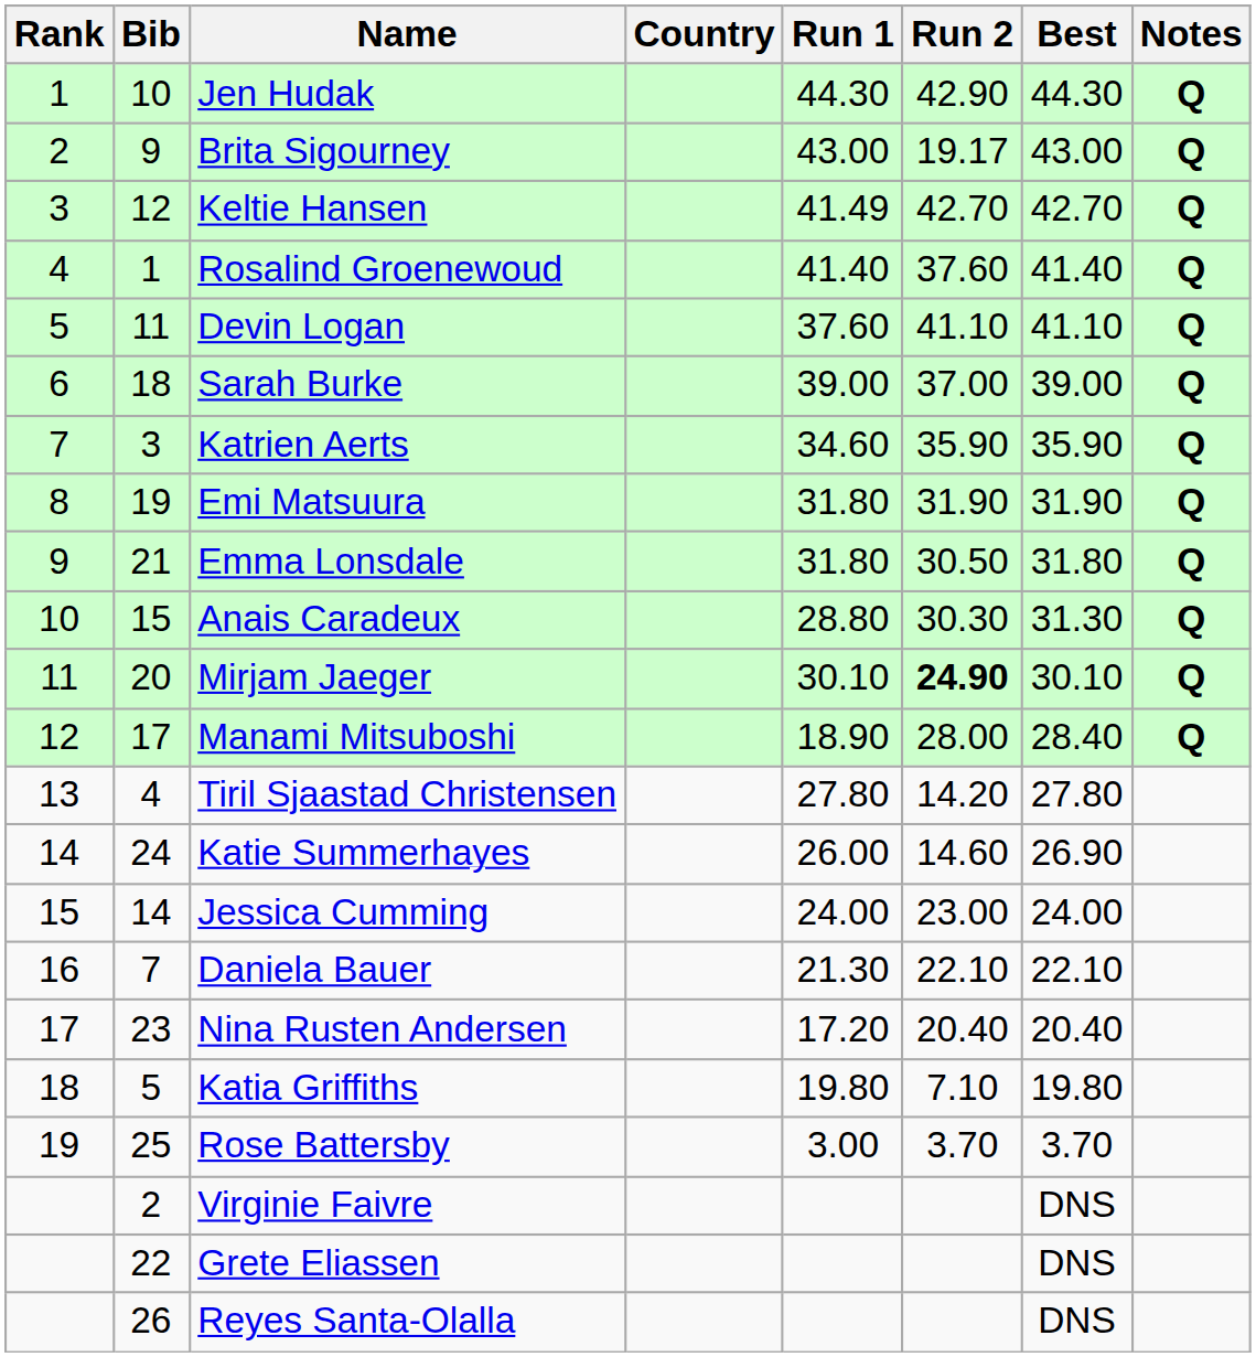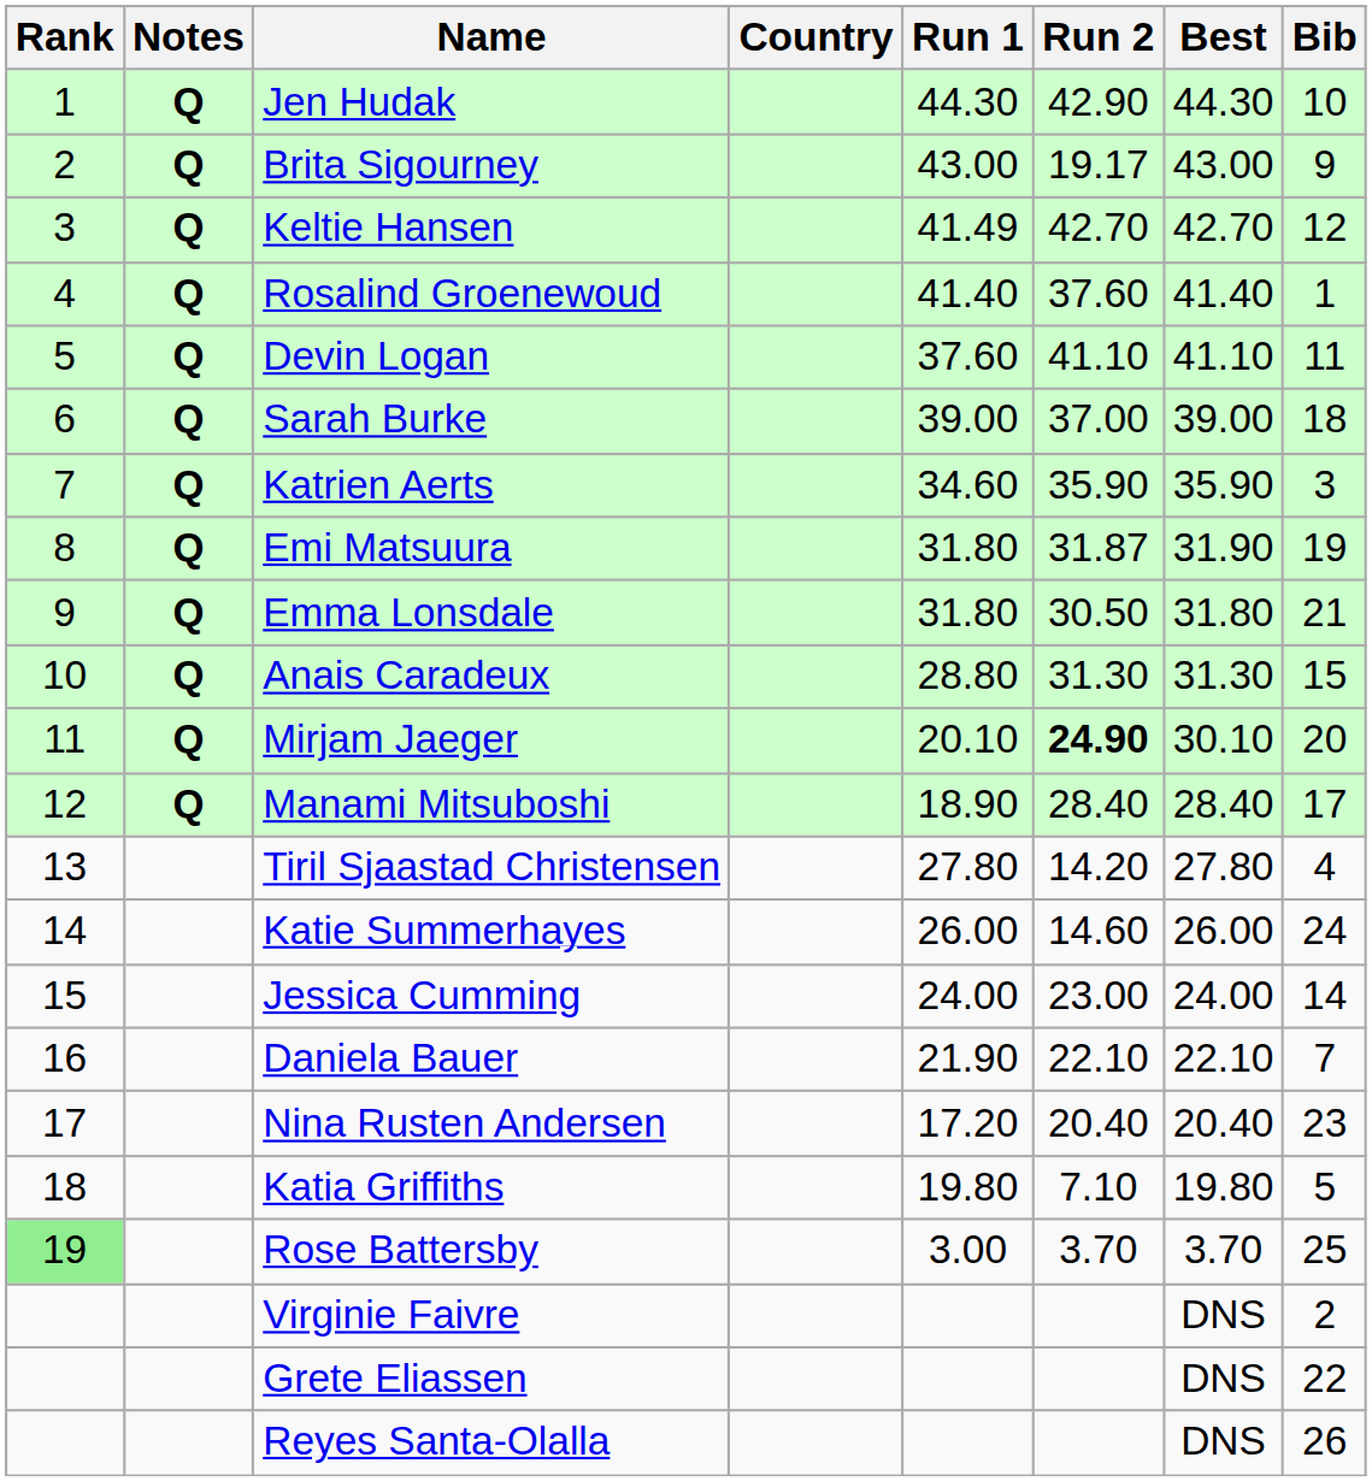columns swapped: Bib <-> Notes
Emi Matsuura | Run 2: 31.90 -> 31.87
Anais Caradeux | Run 2: 30.30 -> 31.30
Mirjam Jaeger | Run 1: 30.10 -> 20.10
Manami Mitsuboshi | Run 2: 28.00 -> 28.40
Katie Summerhayes | Best: 26.90 -> 26.00
Daniela Bauer | Run 1: 21.30 -> 21.90
Rose Battersby | Rank: no background -> lightgreen background
